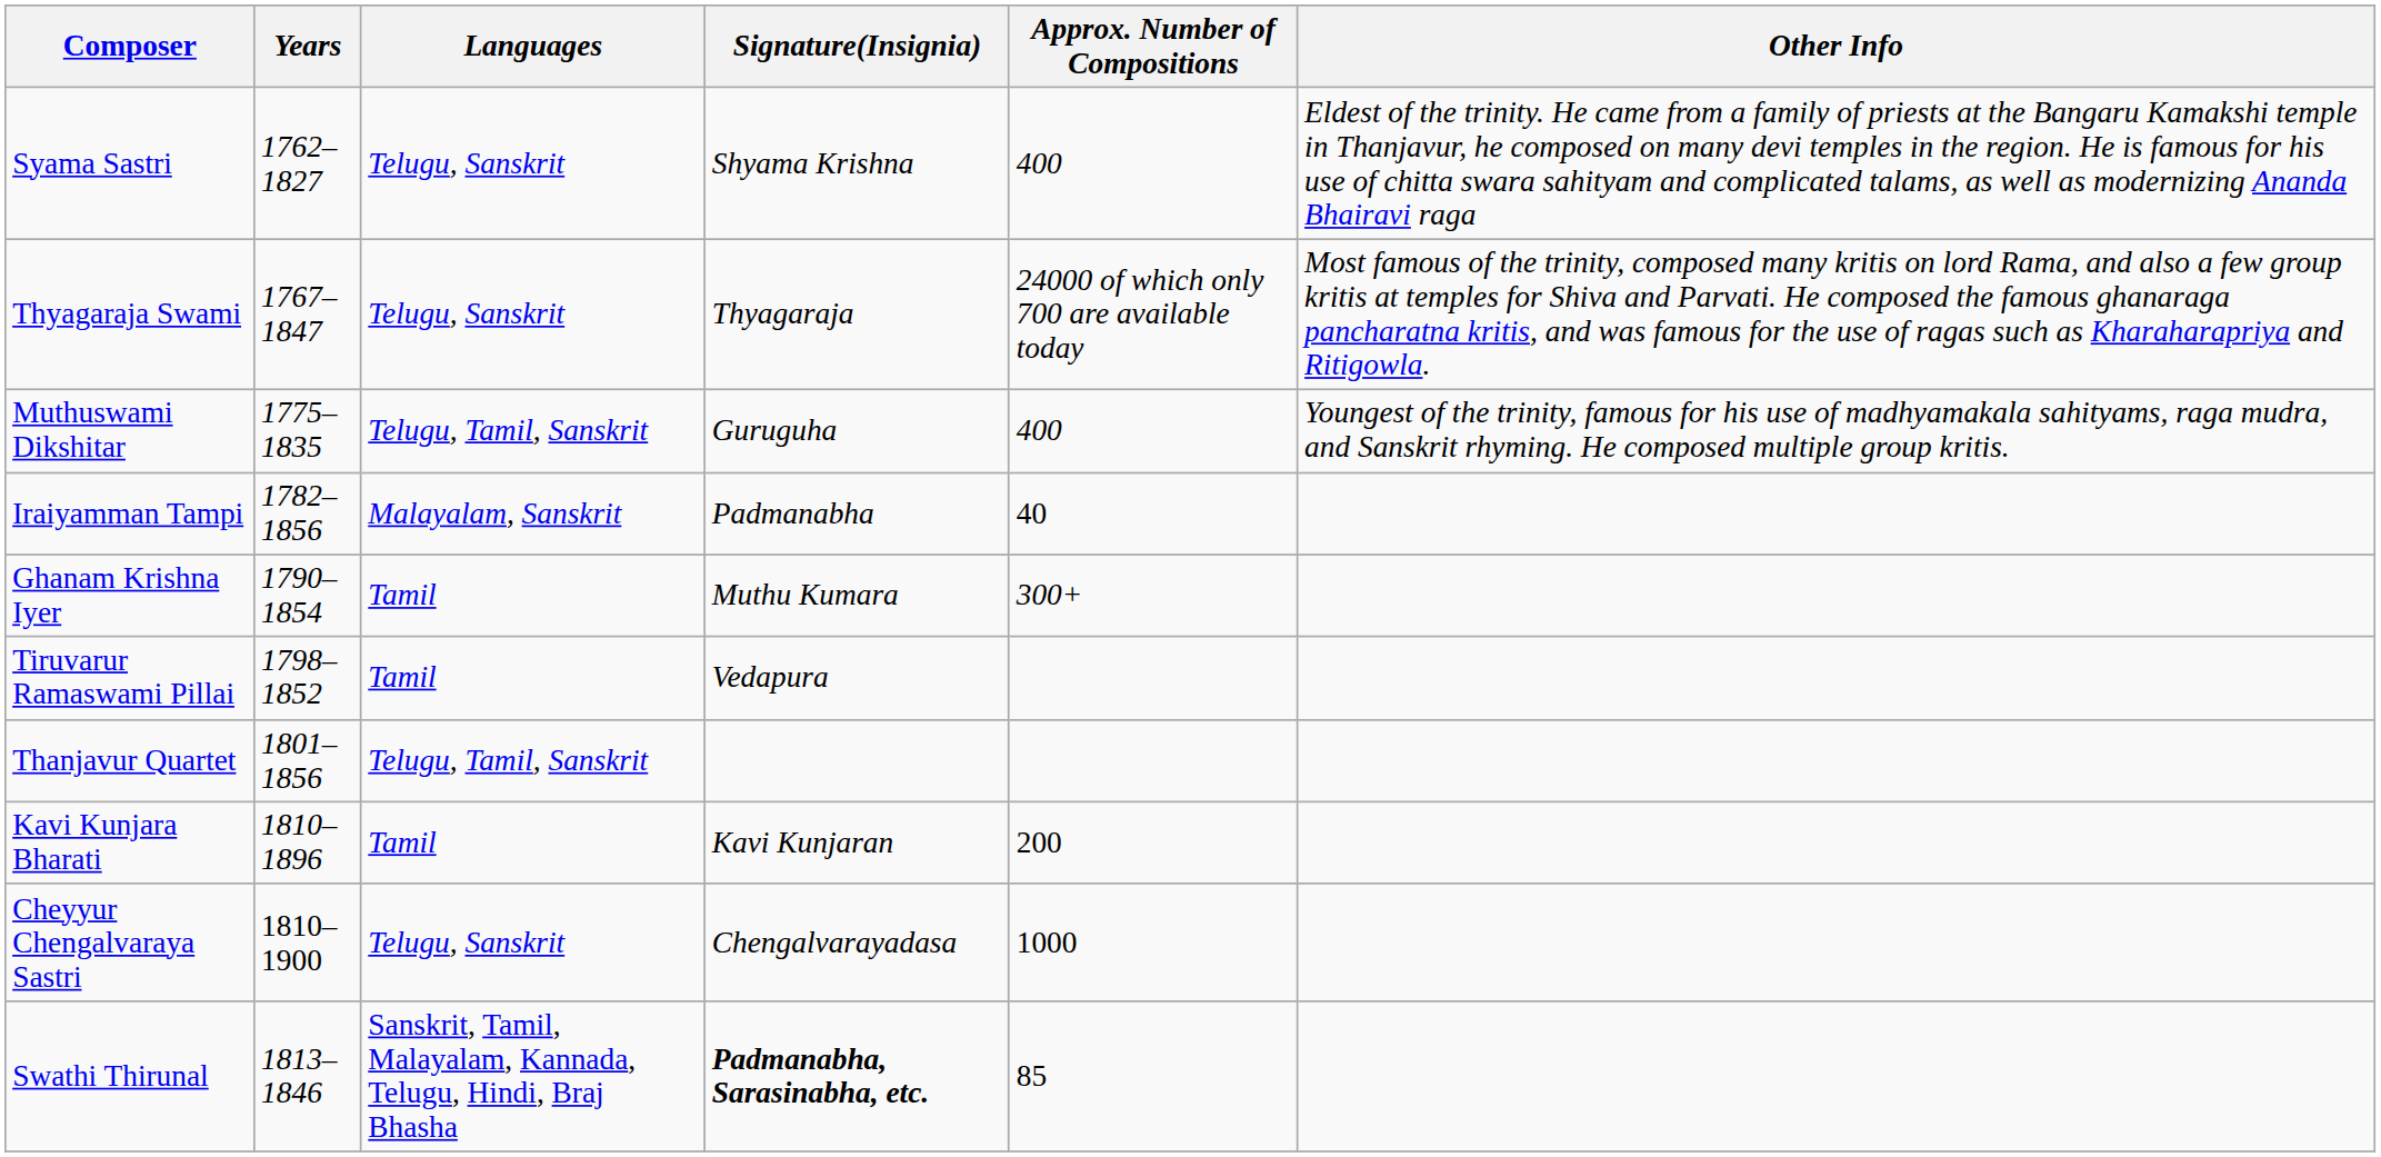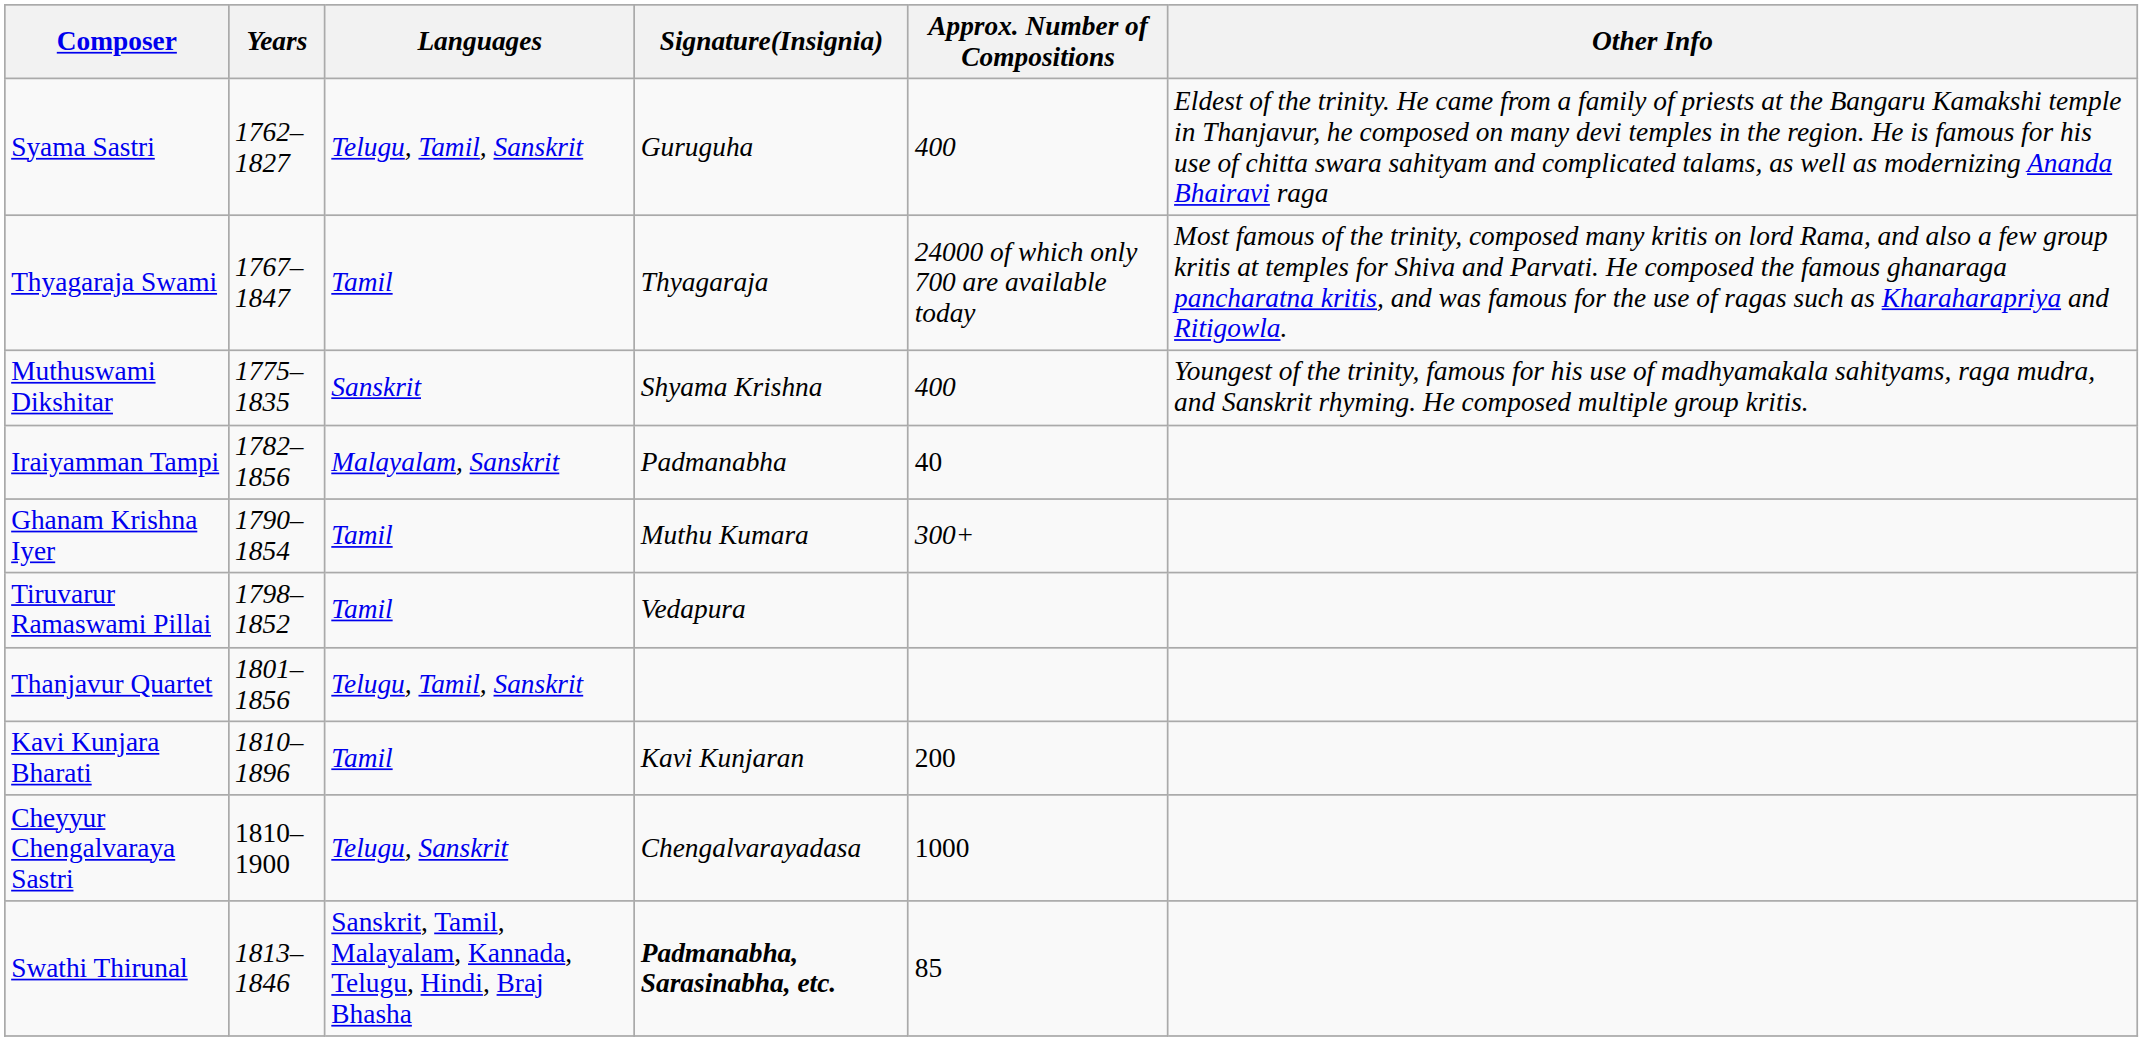Syama Sastri | Languages: Telugu, Sanskrit -> Telugu, Tamil, Sanskrit
Syama Sastri | Signature(Insignia): Shyama Krishna -> Guruguha
Thyagaraja Swami | Languages: Telugu, Sanskrit -> Tamil
Muthuswami Dikshitar | Languages: Telugu, Tamil, Sanskrit -> Sanskrit
Muthuswami Dikshitar | Signature(Insignia): Guruguha -> Shyama Krishna
